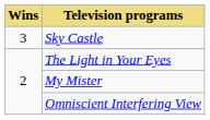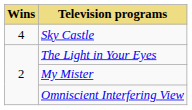Sky Castle | Wins: 3 -> 4
